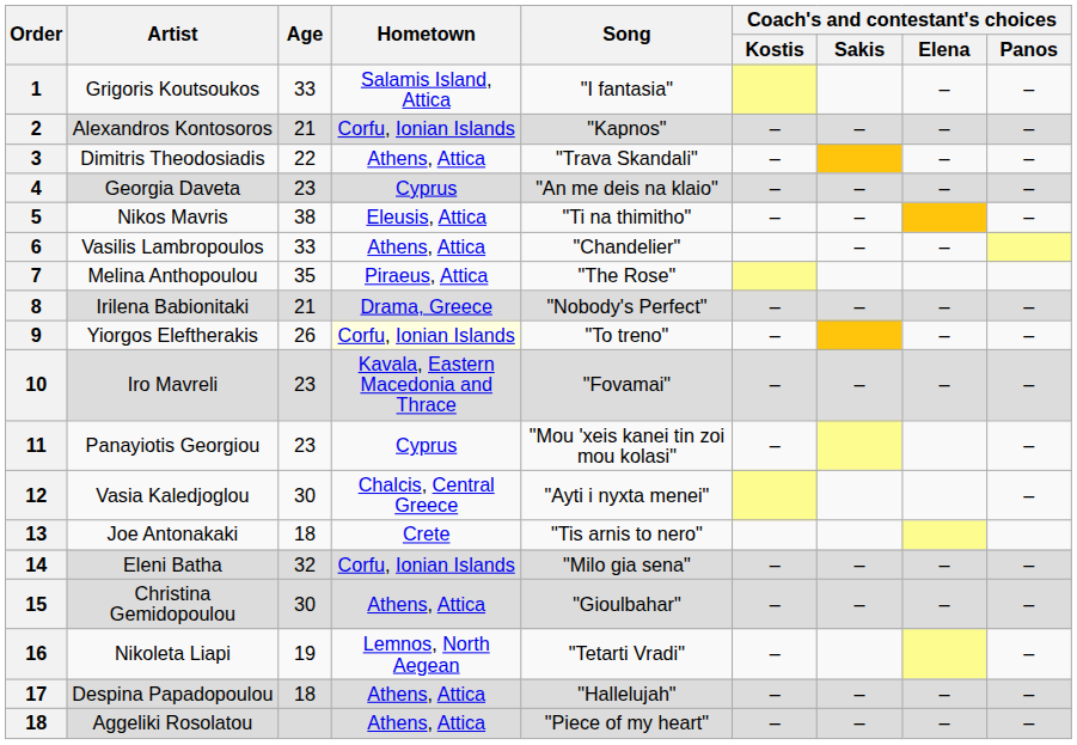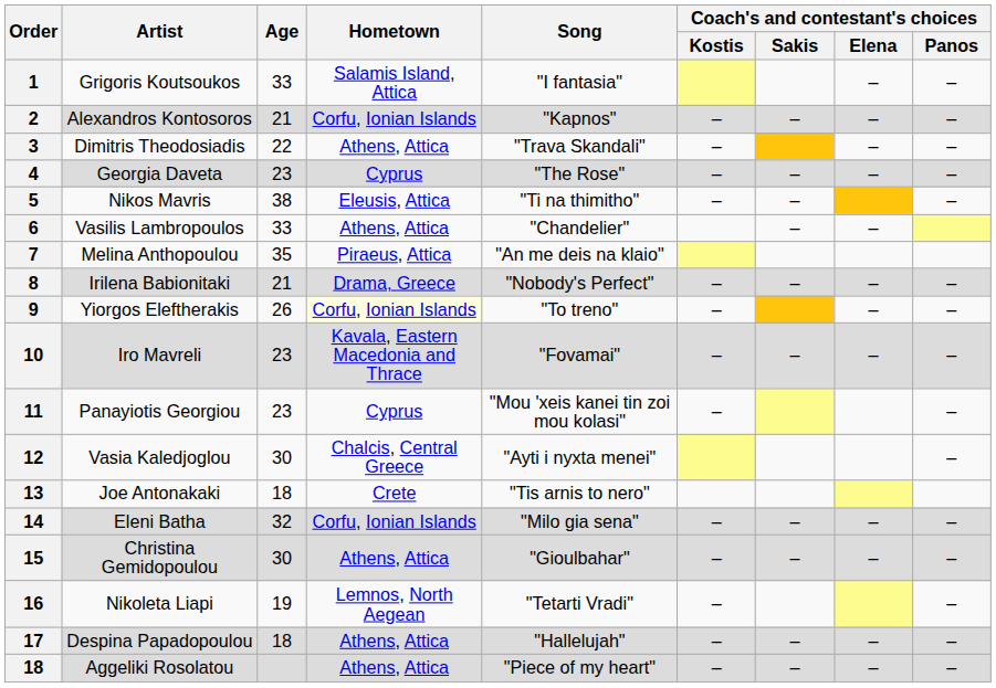Georgia Daveta | Song: "An me deis na klaio" -> "The Rose"
Melina Anthopoulou | Song: "The Rose" -> "An me deis na klaio"
